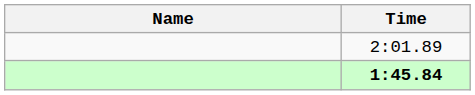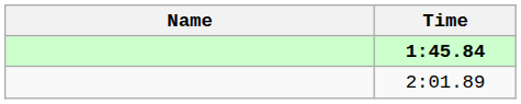rows swapped: 1:45.84 <-> 2:01.89
